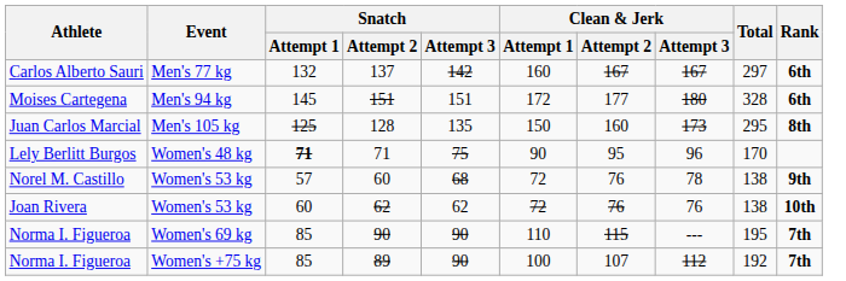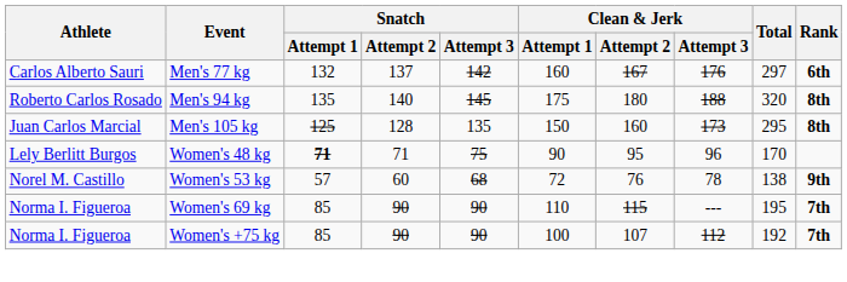Carlos Alberto Sauri | Clean & Jerk / Attempt 3: 167 -> 176
- row: Moises Cartegena | Men's 94 kg | 145 | 151 | 151 | 172 | 177 | 180 | 328 | 6th
+ row: Roberto Carlos Rosado | Men's 94 kg | 135 | 140 | 145 | 175 | 180 | 188 | 320 | 8th
- row: Joan Rivera | Women's 53 kg | 60 | 62 | 62 | 72 | 76 | 76 | 138 | 10th
Norma I. Figueroa / Women's +75 kg | Snatch / Attempt 2: 89 -> 90
